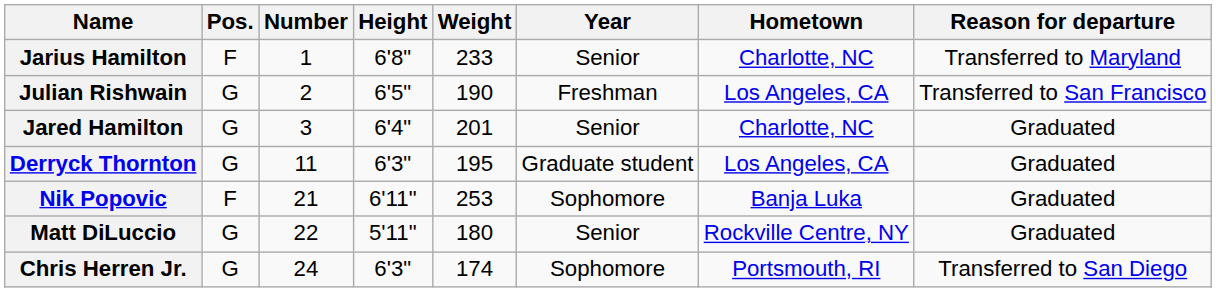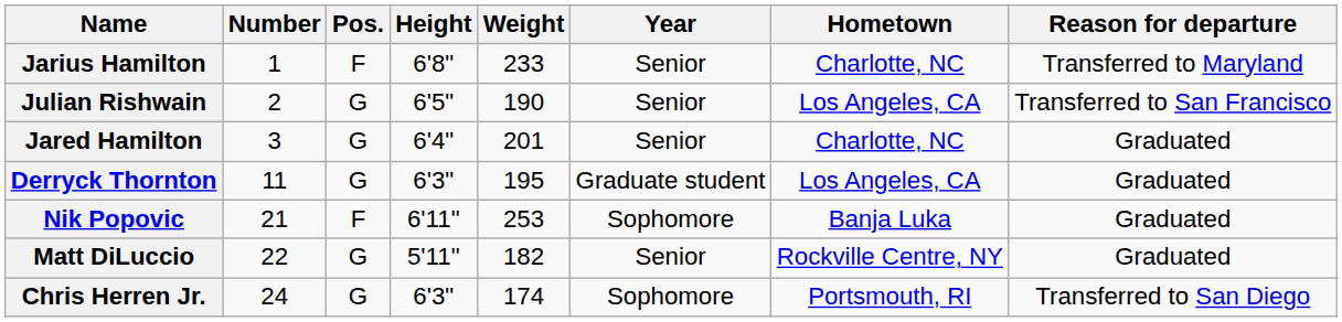columns swapped: Number <-> Pos.
Julian Rishwain | Year: Freshman -> Senior
Matt DiLuccio | Weight: 180 -> 182
